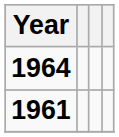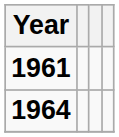rows swapped: 1961 <-> 1964
